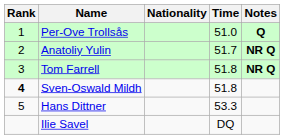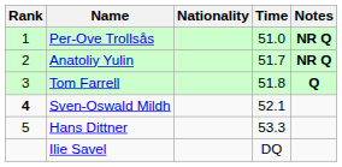Per-Ove Trollsås | Notes: Q -> NR Q
Tom Farrell | Notes: NR Q -> Q
Sven-Oswald Mildh | Time: 51.8 -> 52.1
